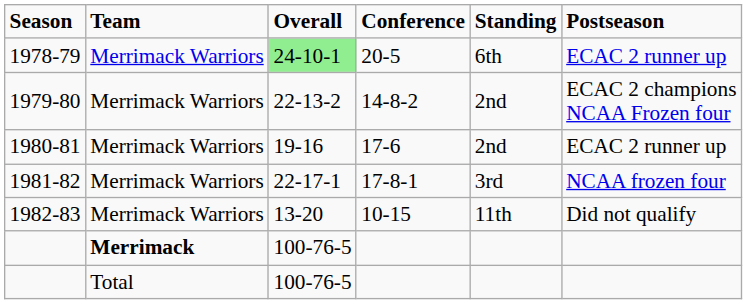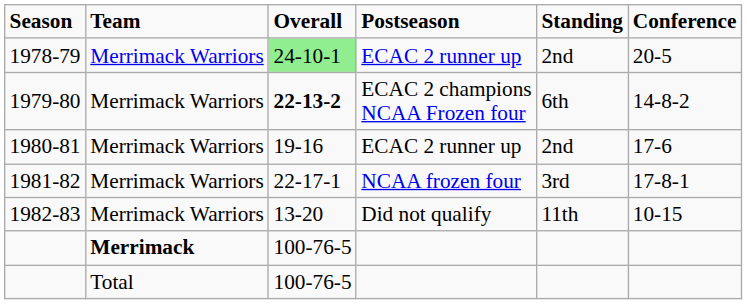columns swapped: Conference <-> Postseason
1978-79 | Standing: 6th -> 2nd
1979-80 | Overall: normal -> bold
1979-80 | Standing: 2nd -> 6th
